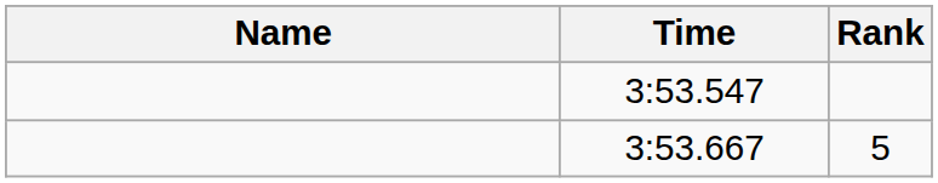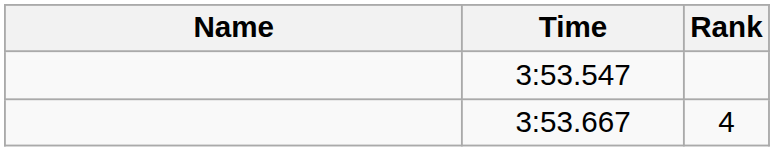3:53.667 | Rank: 5 -> 4
